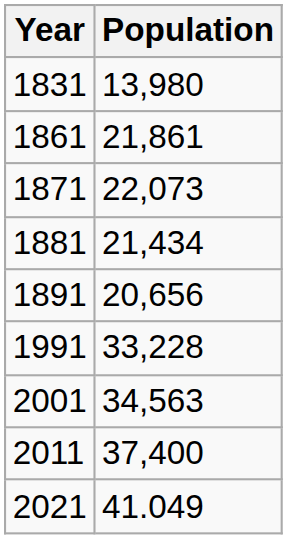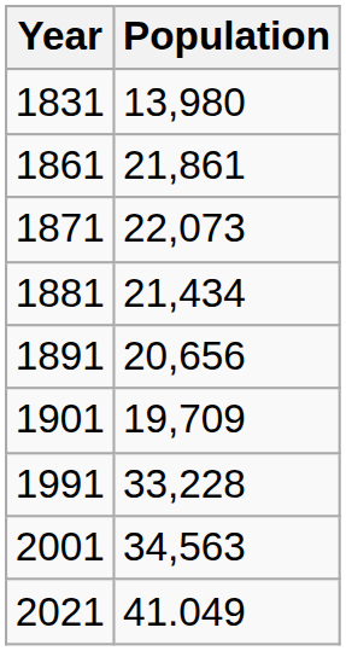+ row: 1901 | 19,709
- row: 2011 | 37,400
